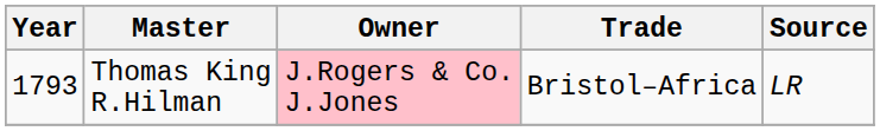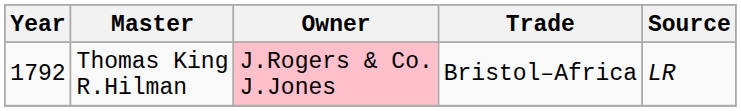Thomas King R.Hilman | Year: 1793 -> 1792
